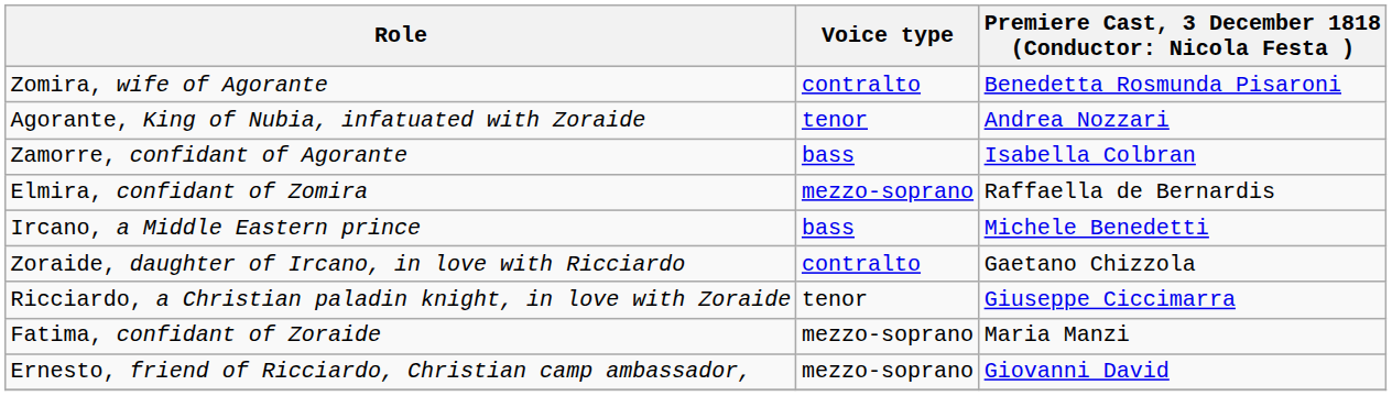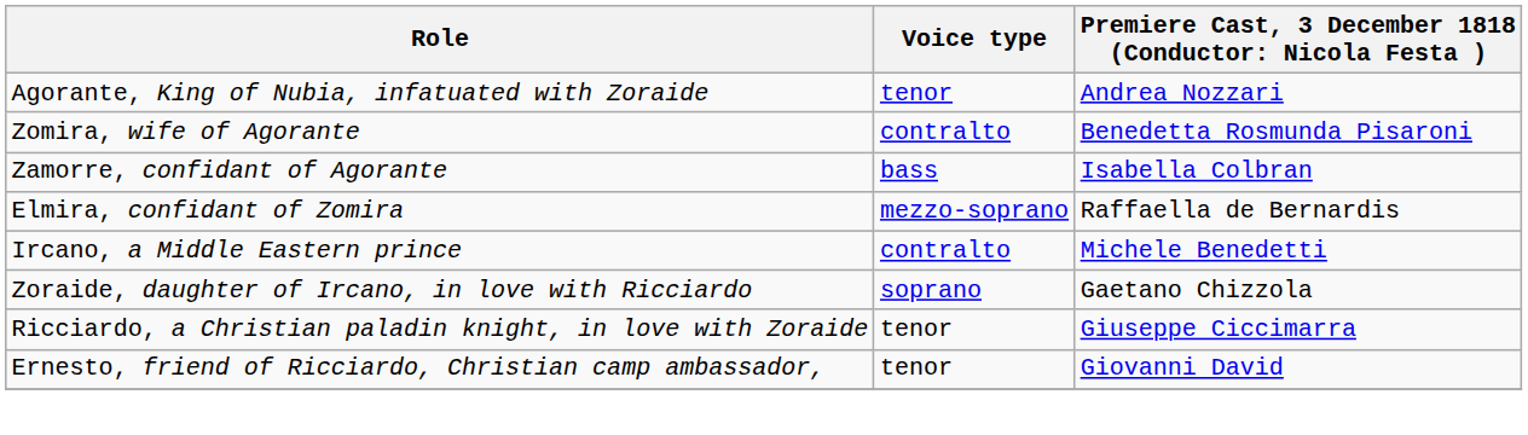rows swapped: Agorante, King of Nubia, infatuated with Zoraide <-> Zomira, wife of Agorante
Ircano, a Middle Eastern prince | Voice type: bass -> contralto
Zoraide, daughter of Ircano, in love with Ricciardo | Voice type: contralto -> soprano
- row: Fatima, confidant of Zoraide | mezzo-soprano | Maria Manzi
Ernesto, friend of Ricciardo, Christian camp ambassador, | Voice type: mezzo-soprano -> tenor
